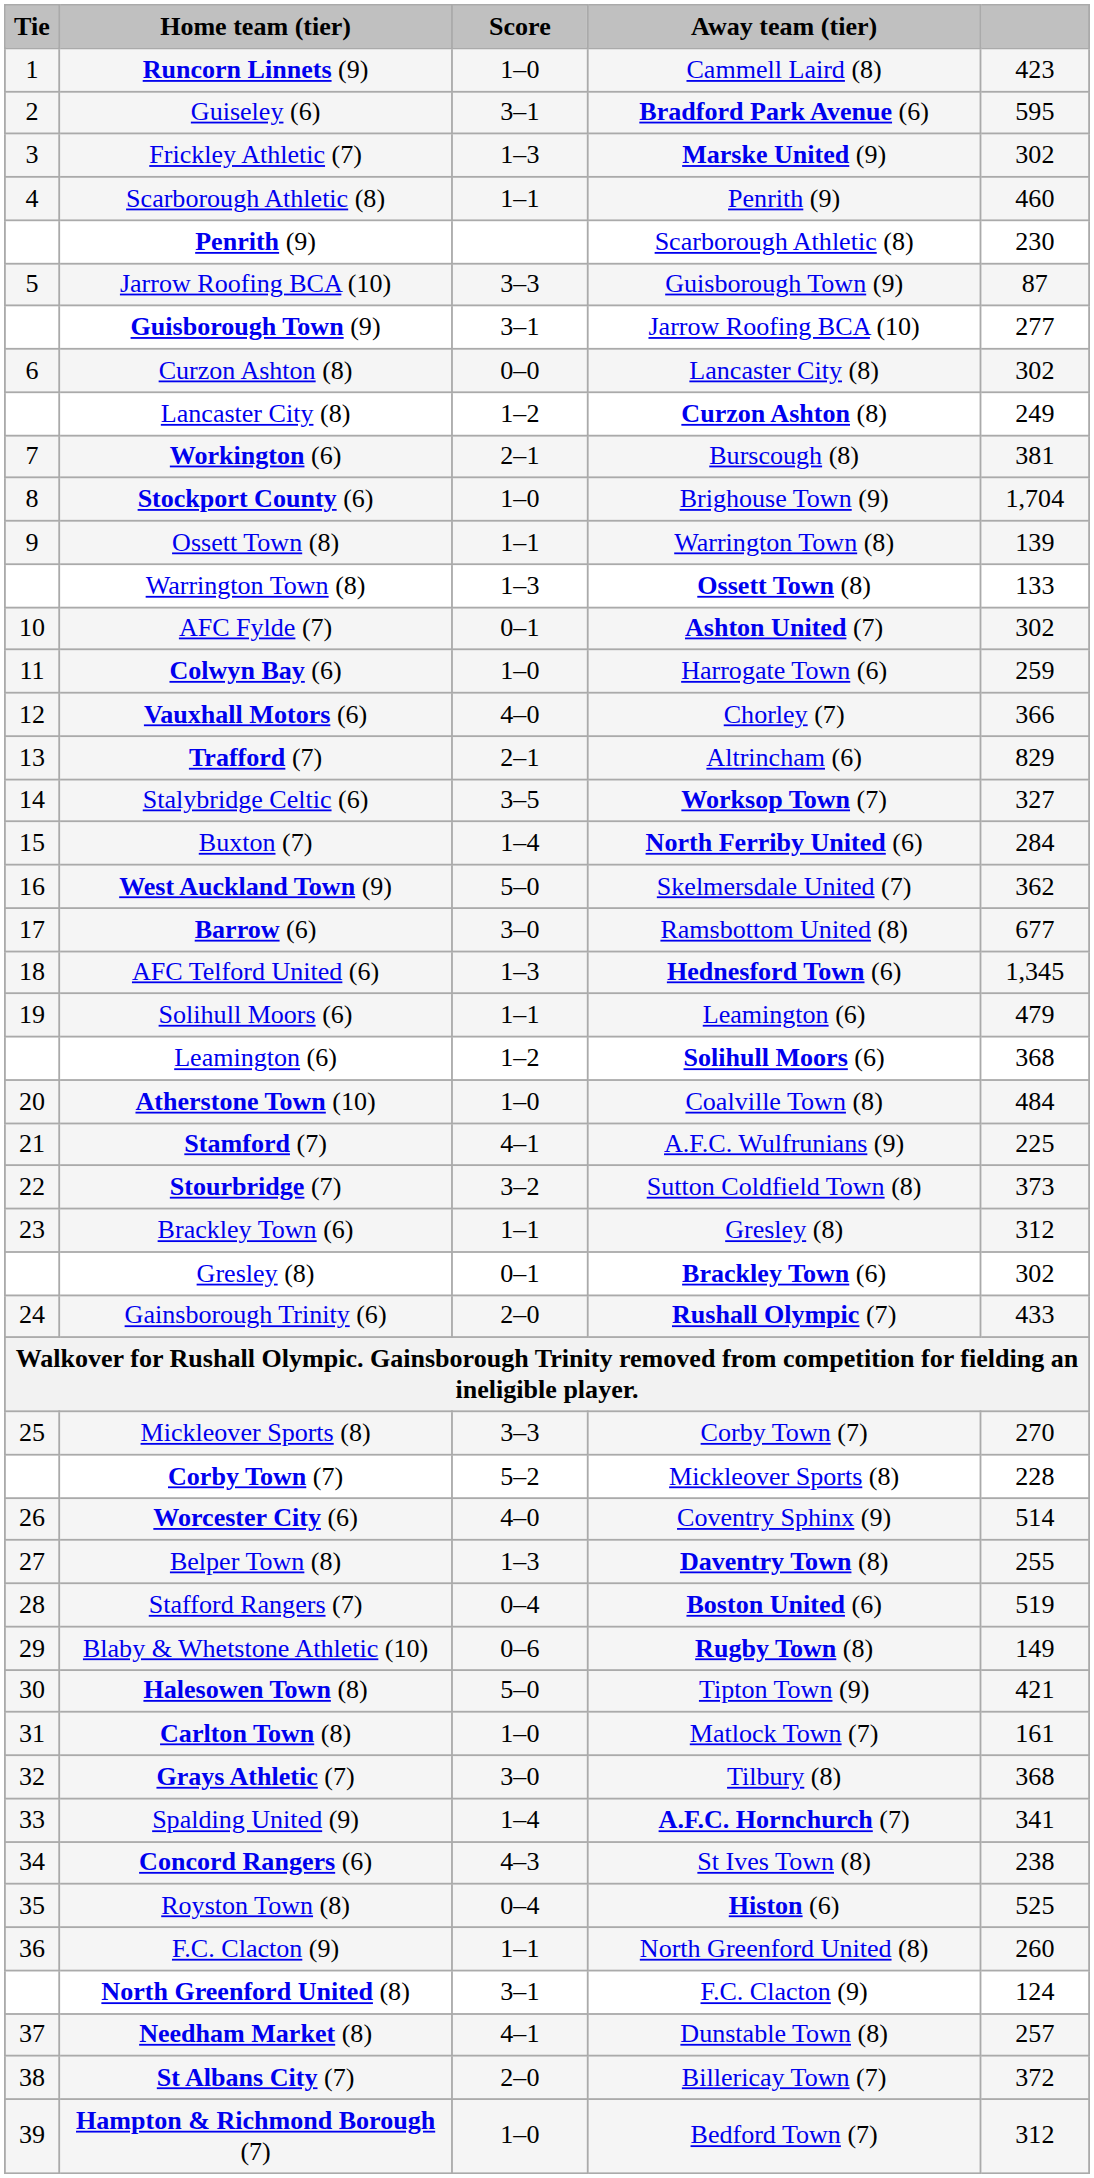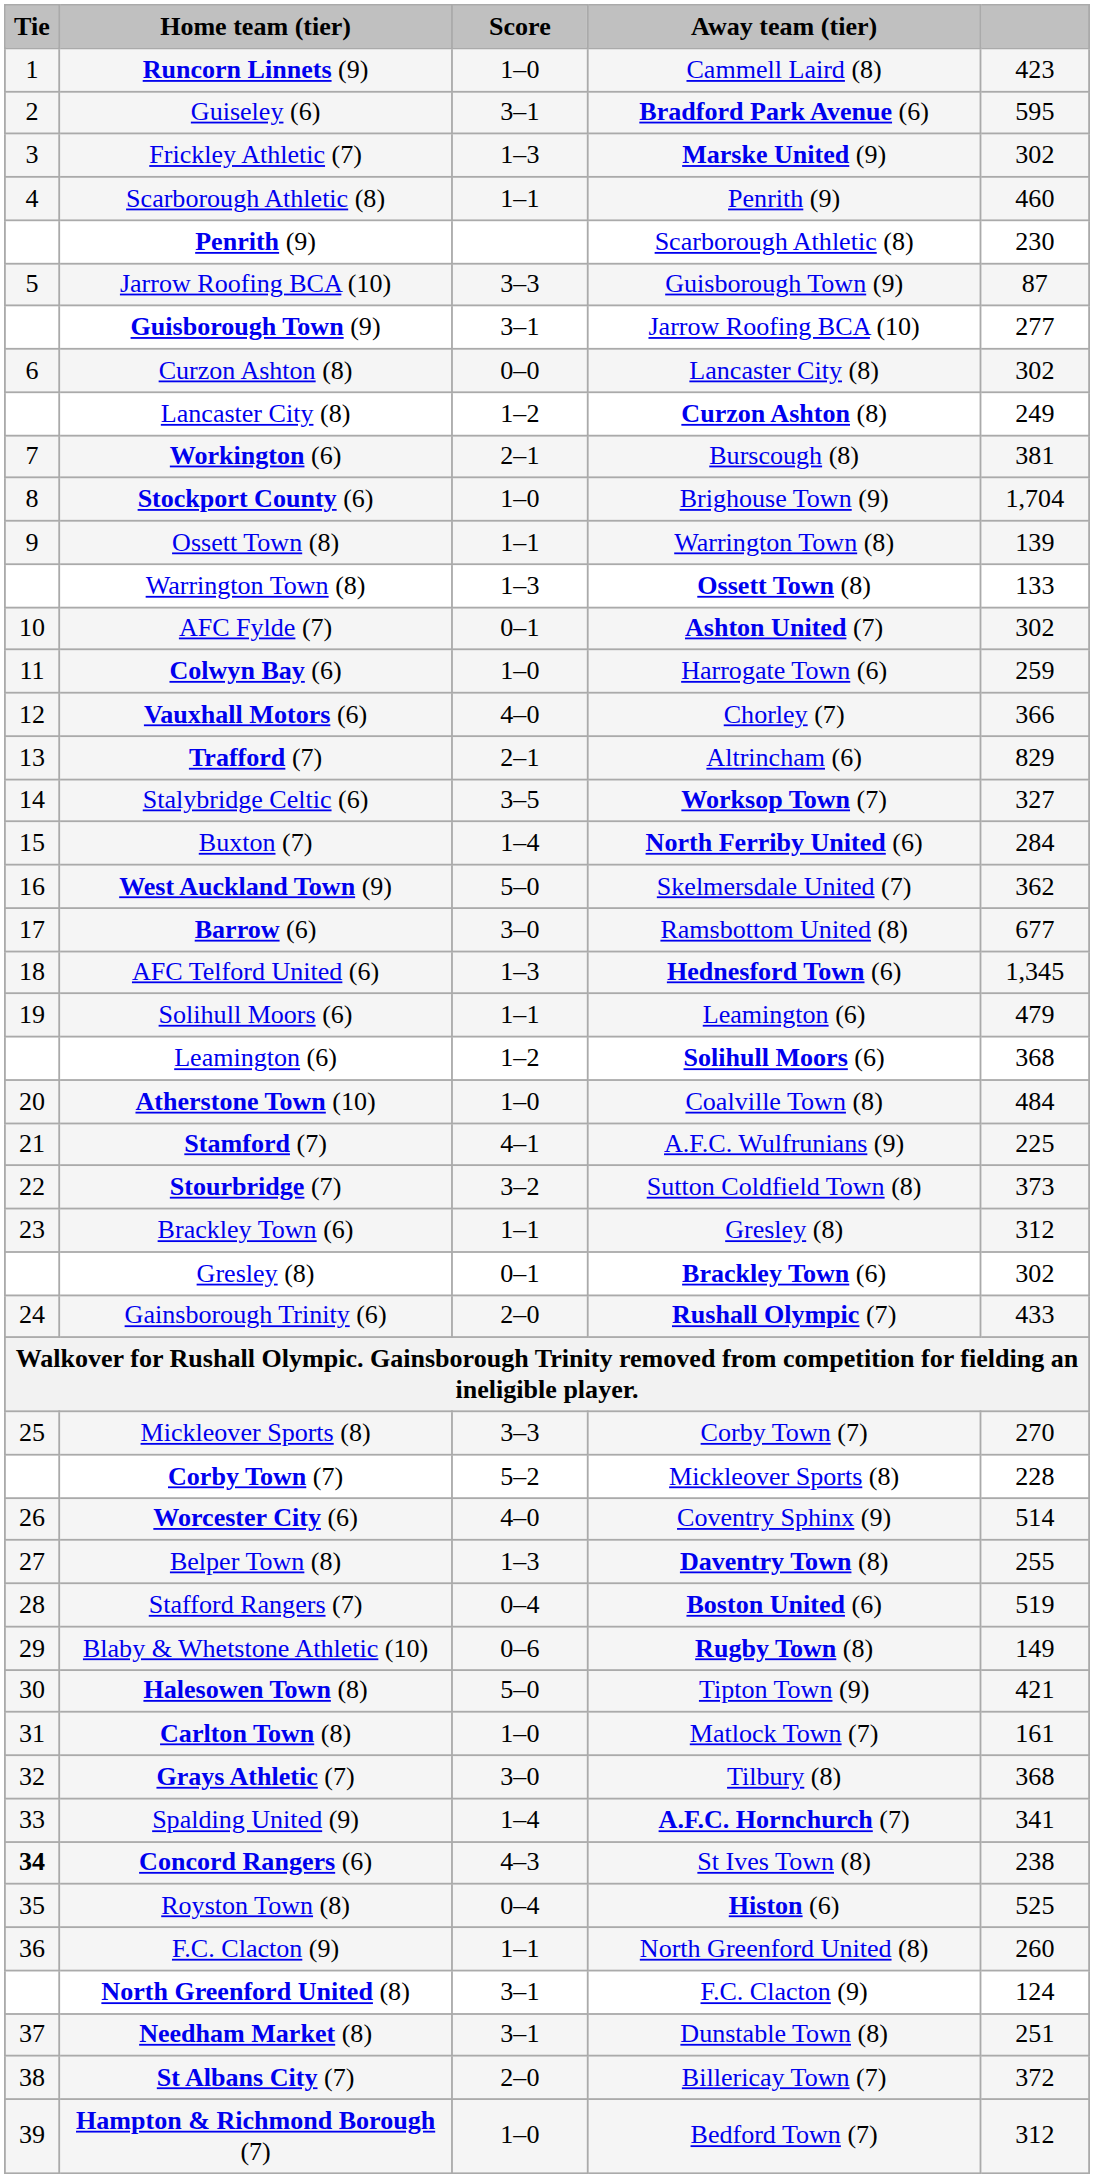Concord Rangers (6) | Tie: normal -> bold
Needham Market (8) | Score: 4–1 -> 3–1
Needham Market (8) | column 5: 257 -> 251
